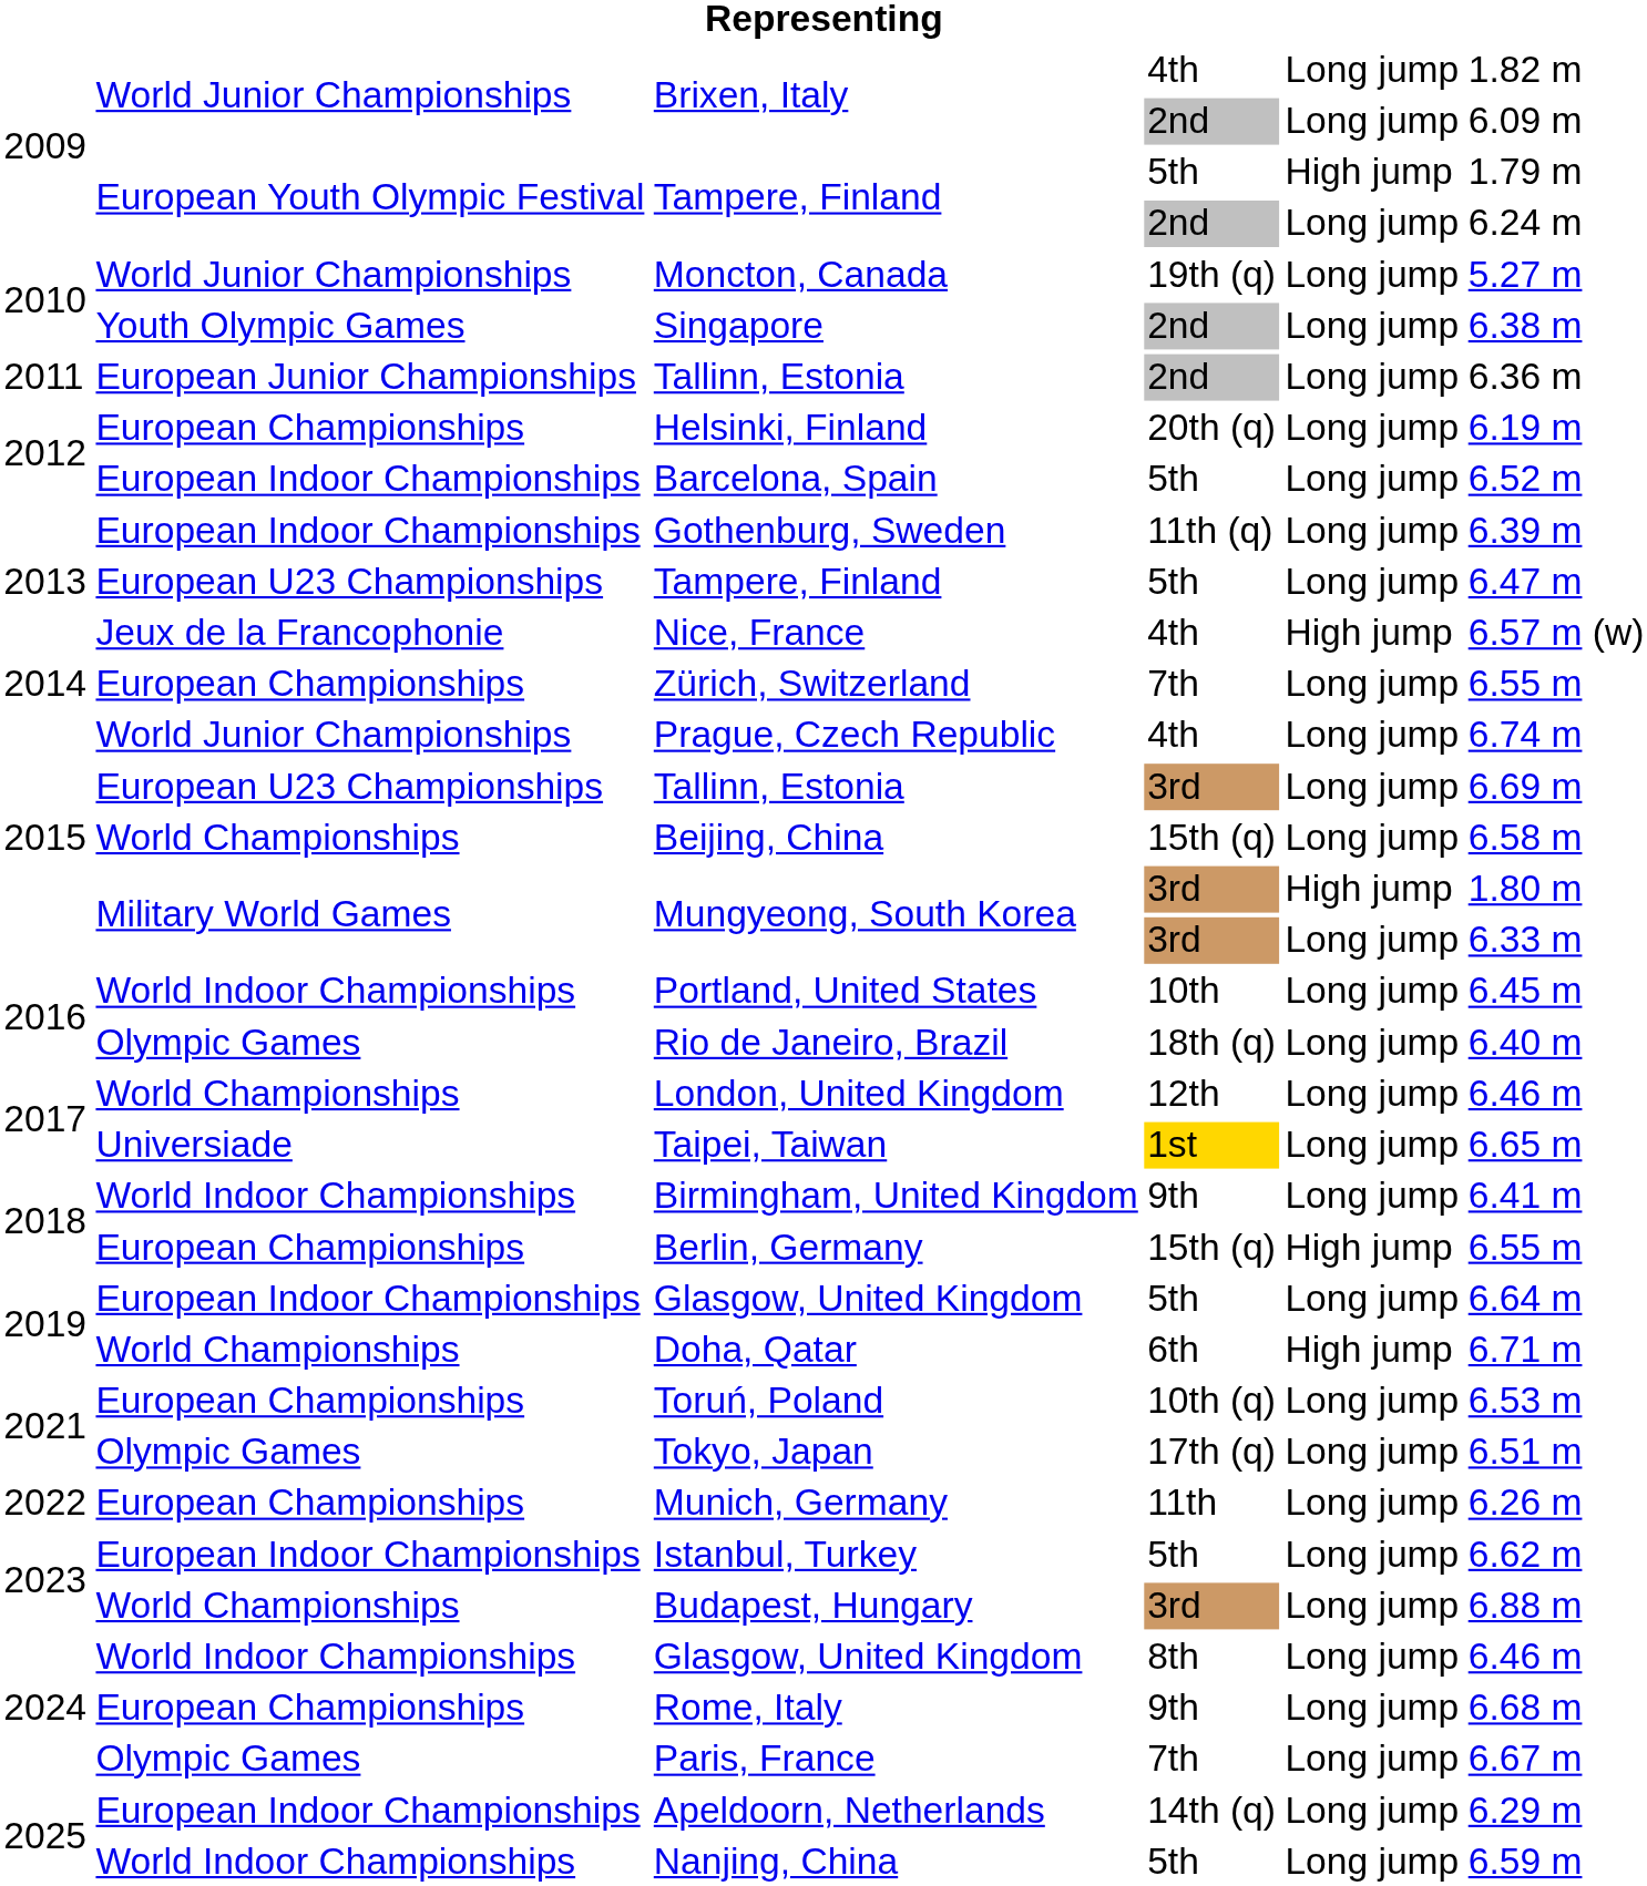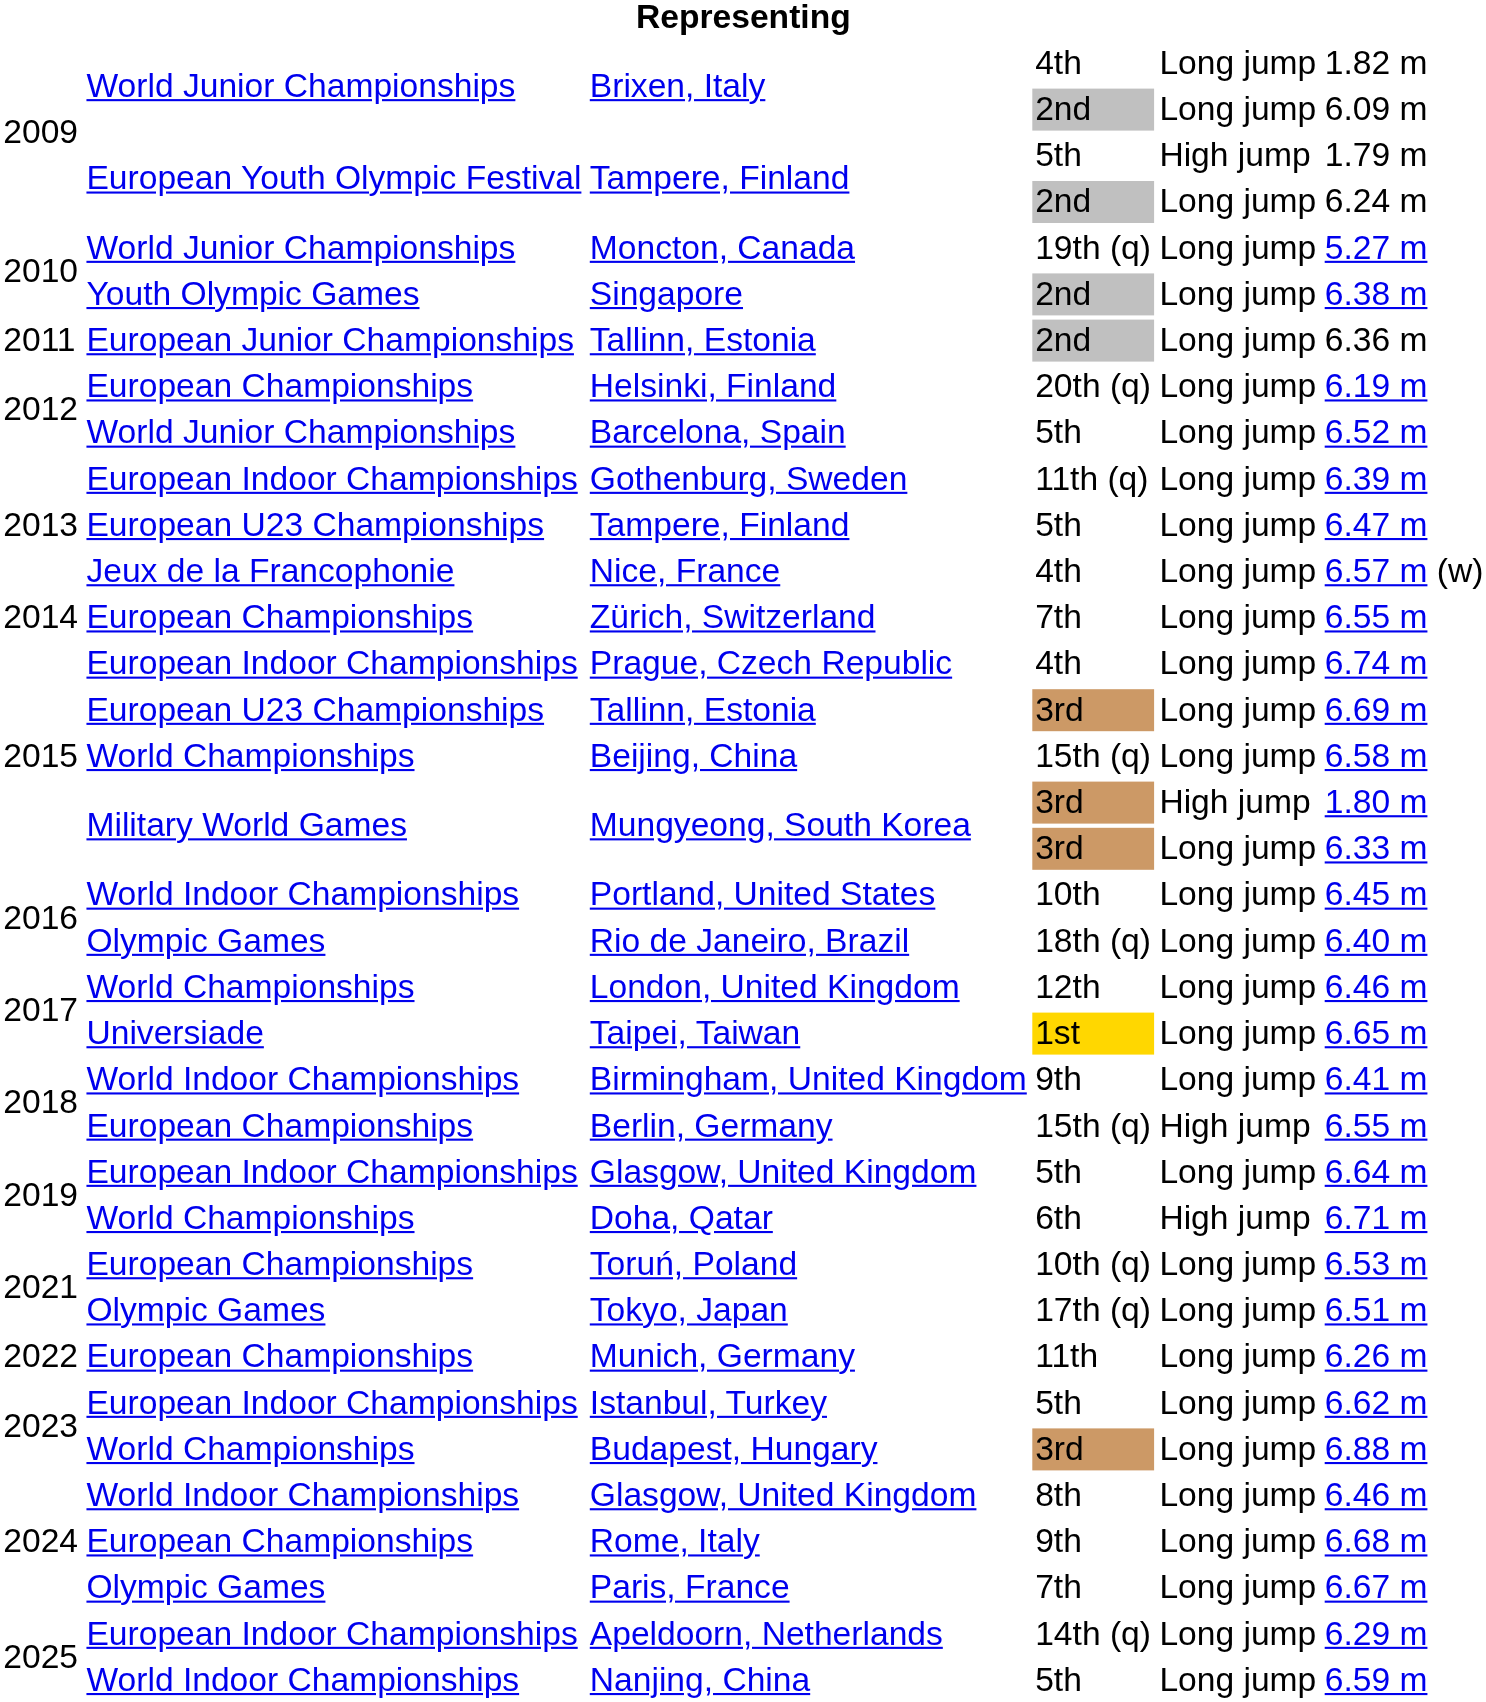Barcelona, Spain | column 2: European Indoor Championships -> World Junior Championships
Nice, France | column 5: High jump -> Long jump
Prague, Czech Republic | column 2: World Junior Championships -> European Indoor Championships
